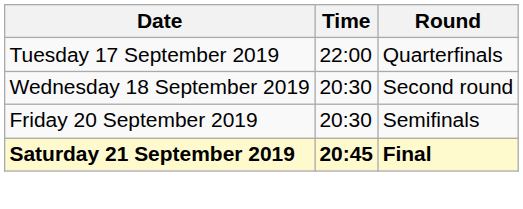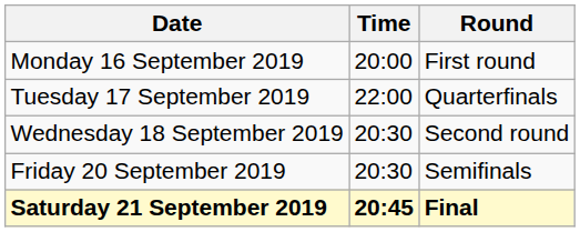+ row: Monday 16 September 2019 | 20:00 | First round
